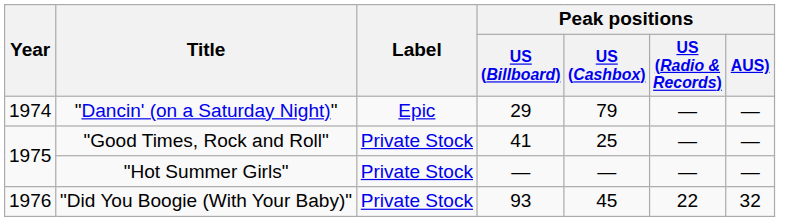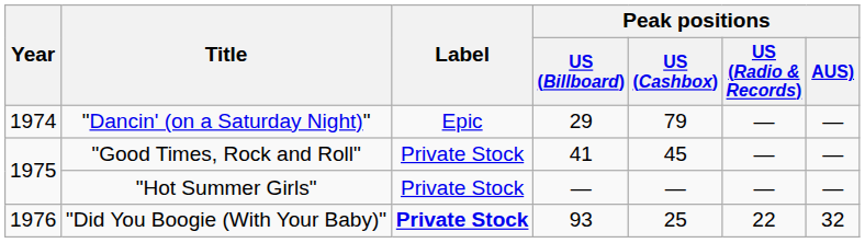"Good Times, Rock and Roll" | Peak positions / US (Cashbox): 25 -> 45
"Did You Boogie (With Your Baby)" | Label: normal -> bold
"Did You Boogie (With Your Baby)" | Peak positions / US (Cashbox): 45 -> 25
